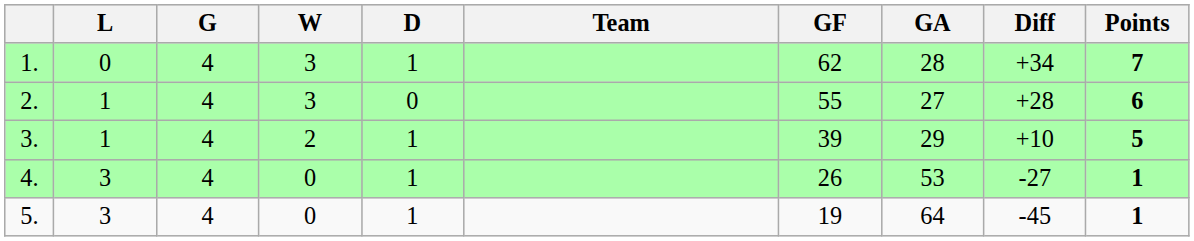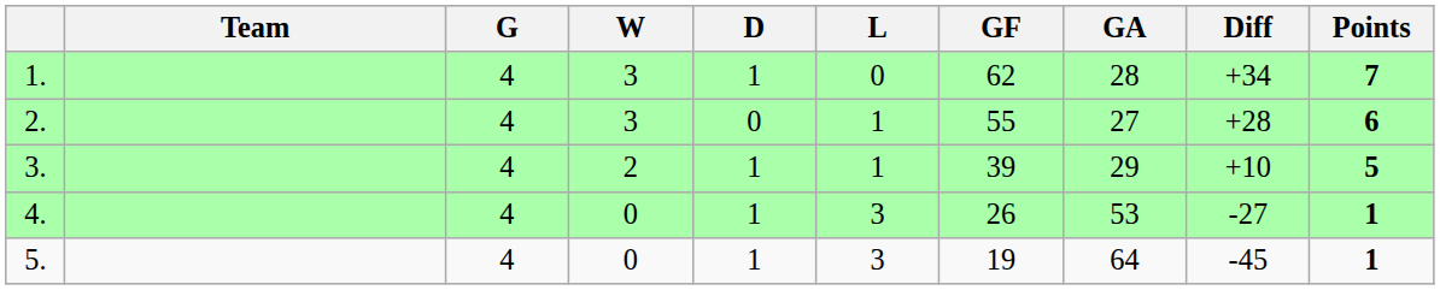columns swapped: Team <-> L
